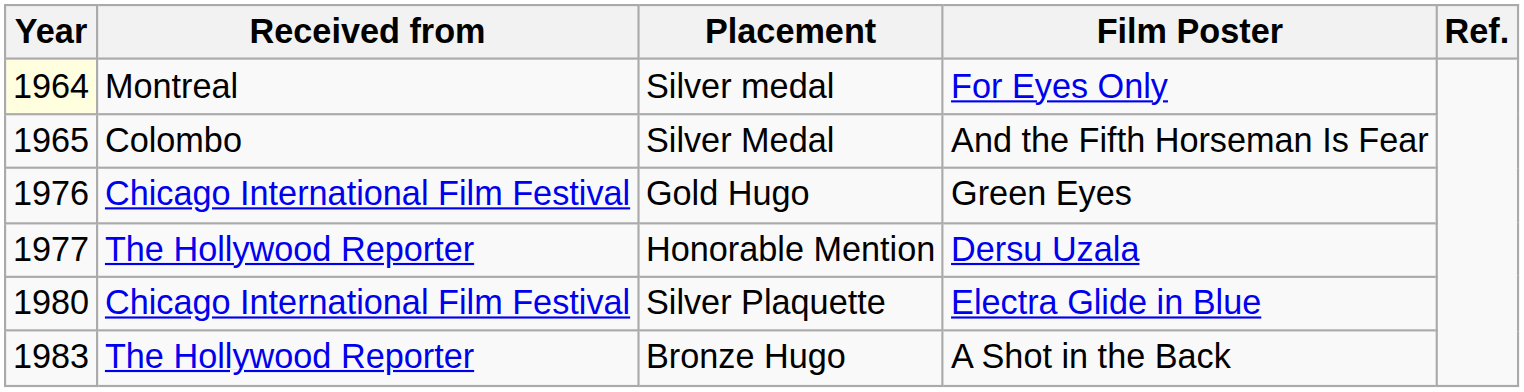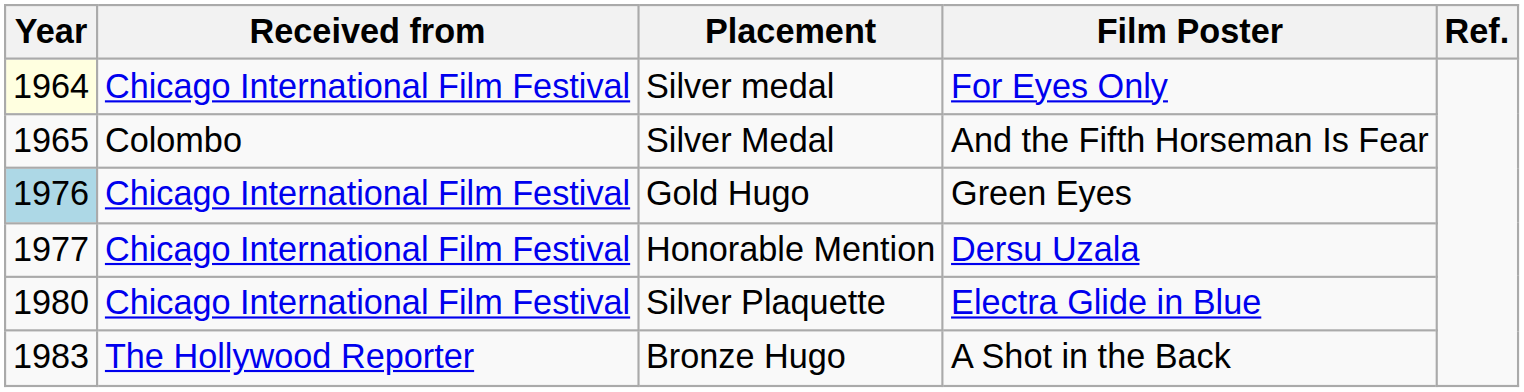Silver medal | Received from: Montreal -> Chicago International Film Festival
Gold Hugo | Year: no background -> lightblue background
Honorable Mention | Received from: The Hollywood Reporter -> Chicago International Film Festival
